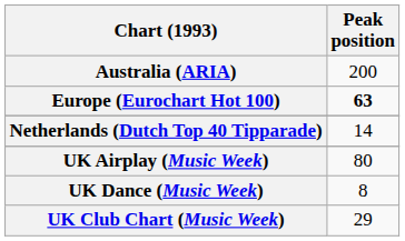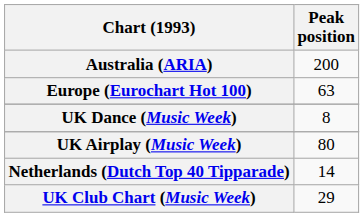Europe (Eurochart Hot 100) | Peak position: bold -> normal
rows swapped: Netherlands (Dutch Top 40 Tipparade) <-> UK Dance (Music Week)
